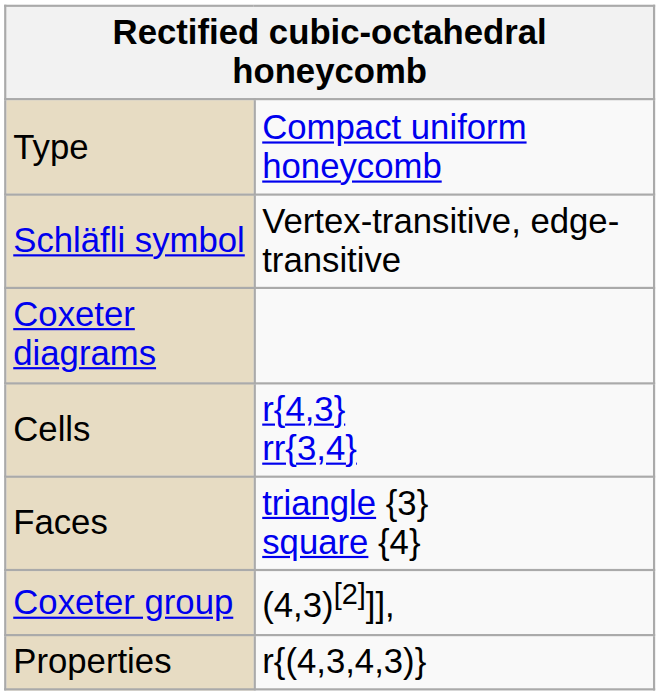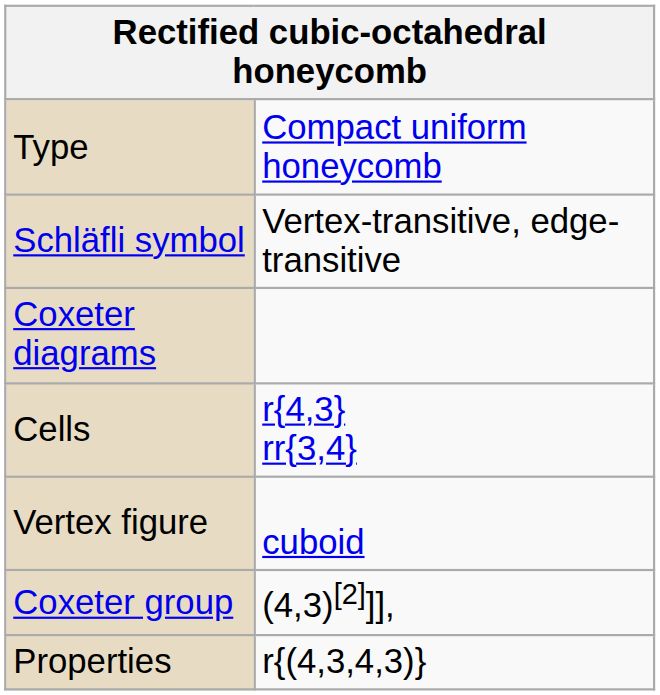- row: Faces | triangle {3} square {4}
+ row: Vertex figure | cuboid
